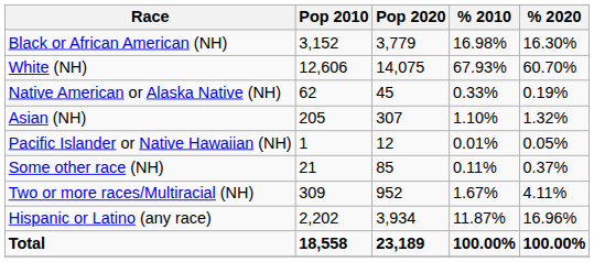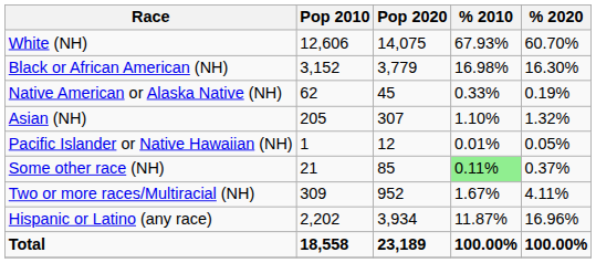rows swapped: White (NH) <-> Black or African American (NH)
Some other race (NH) | % 2010: no background -> lightgreen background
